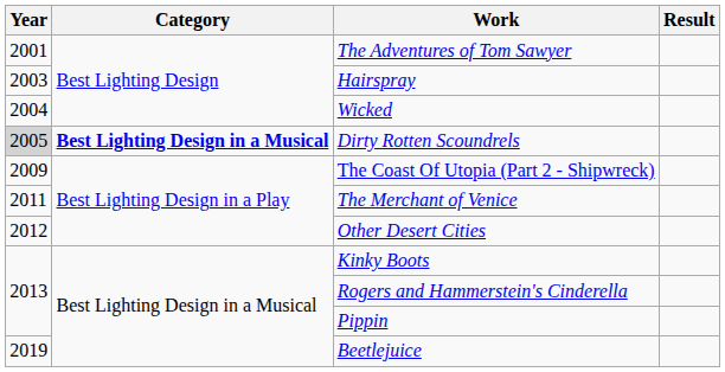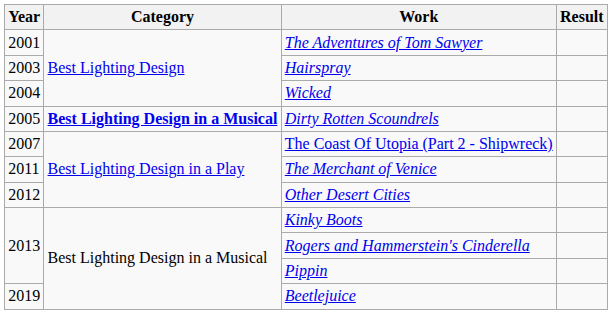Dirty Rotten Scoundrels | Year: lightgrey background -> no background
The Coast Of Utopia (Part 2 - Shipwreck) | Year: 2009 -> 2007
